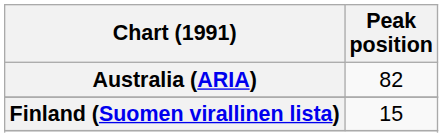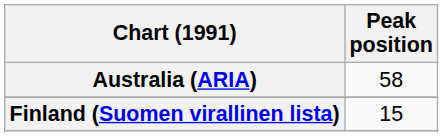Australia (ARIA) | Peak position: 82 -> 58
